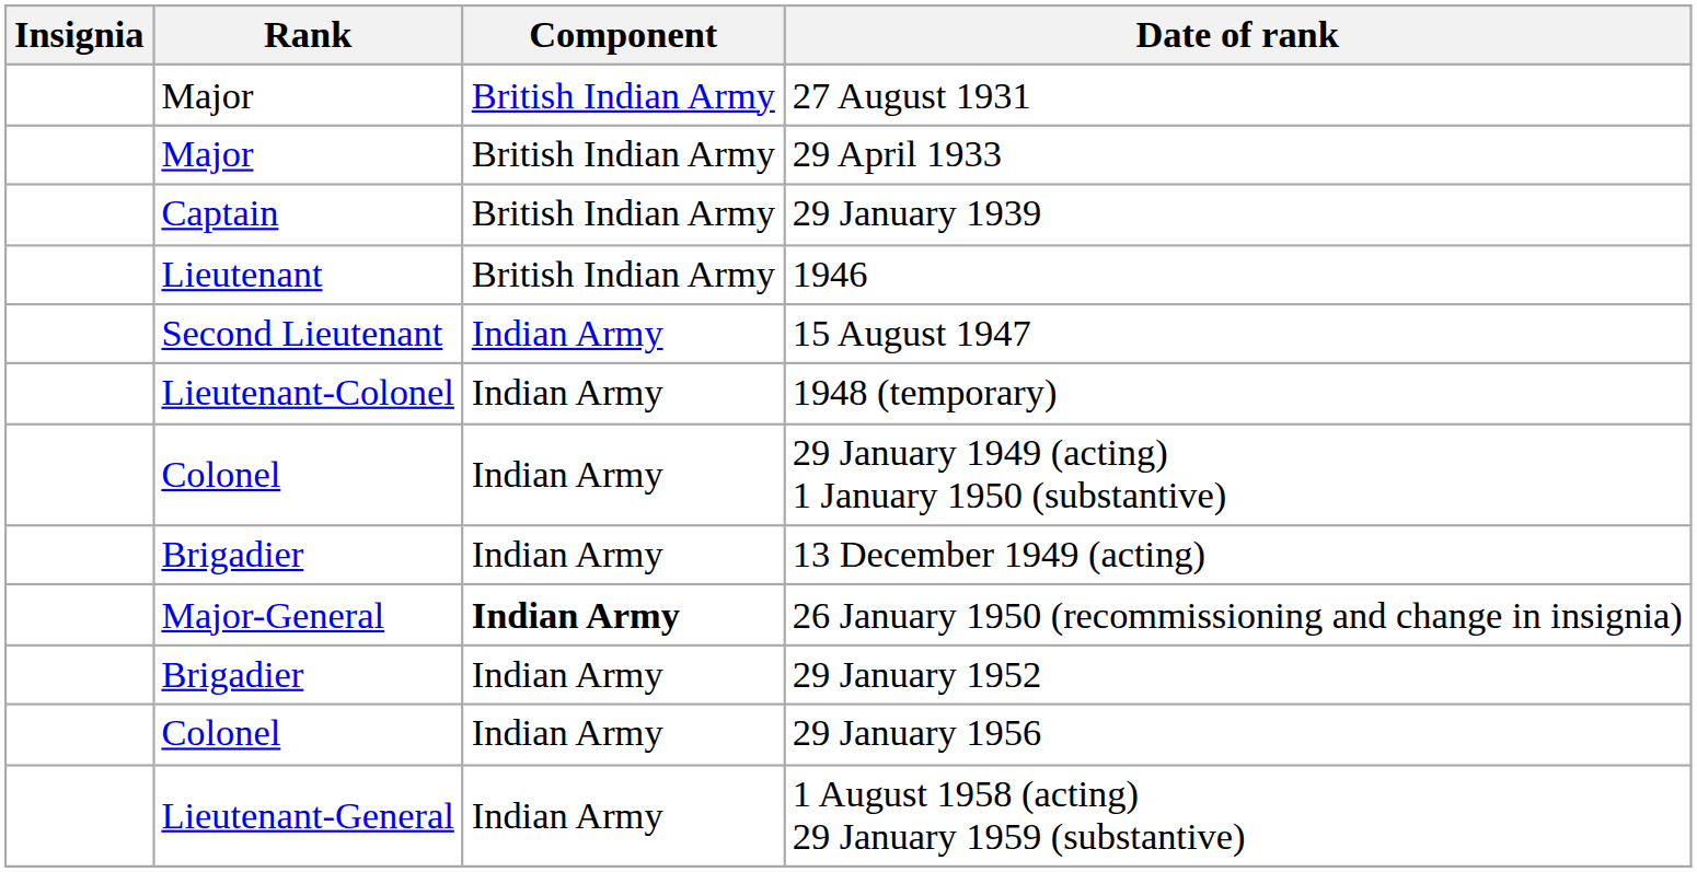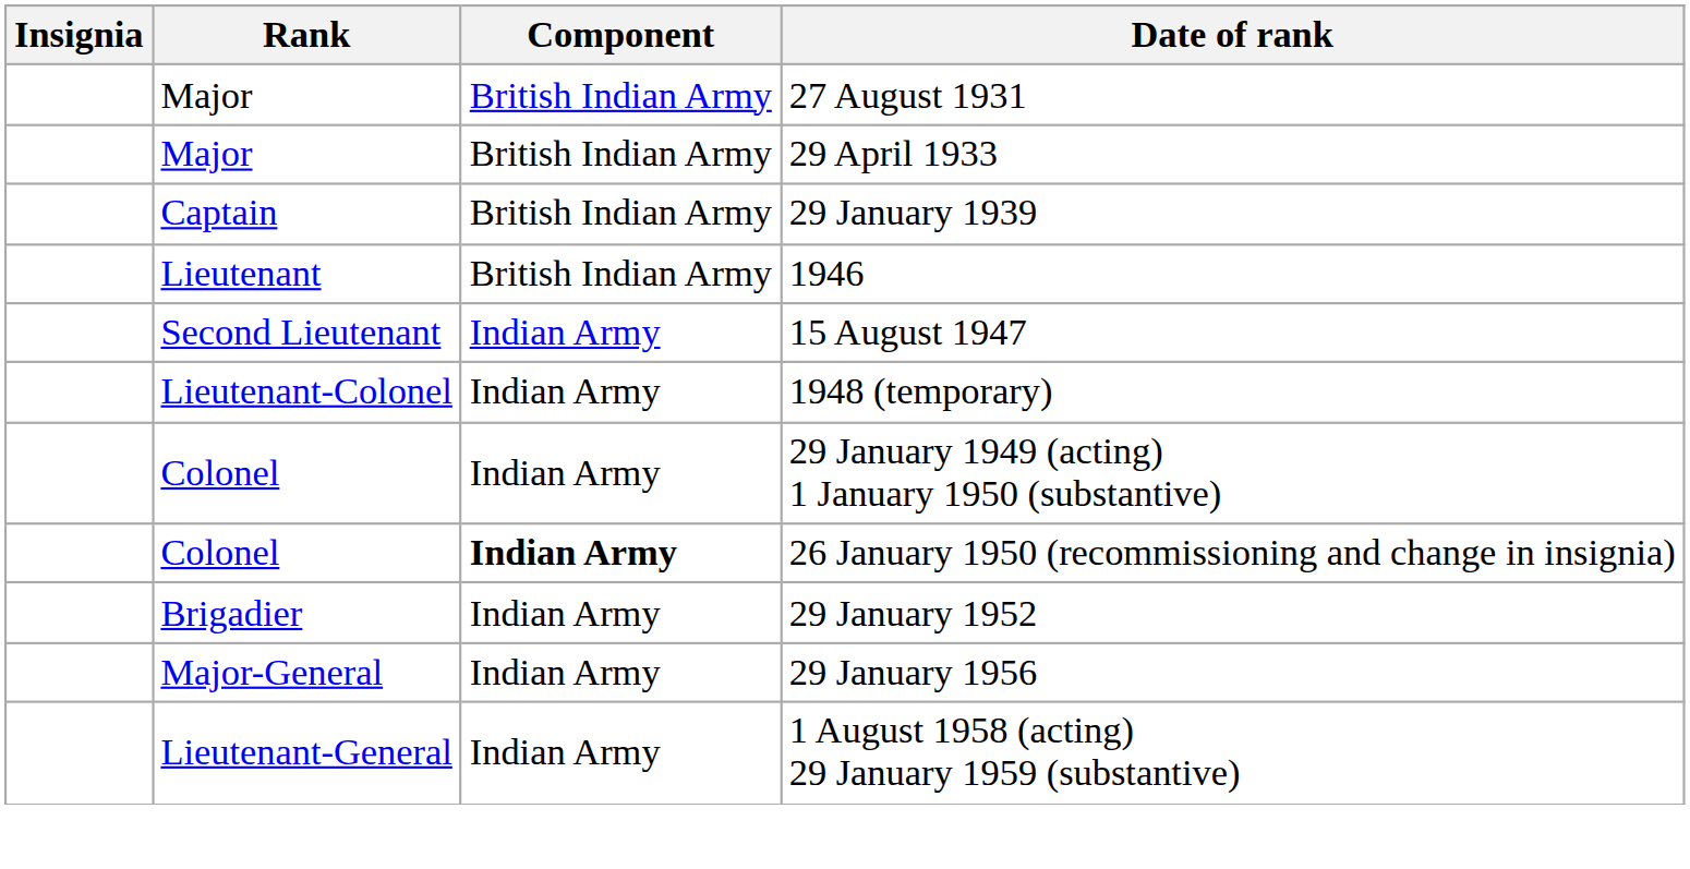- row: Brigadier | Indian Army | 13 December 1949 (acting)
26 January 1950 (recommissioning and change in insignia) | Rank: Major-General -> Colonel
29 January 1956 | Rank: Colonel -> Major-General
